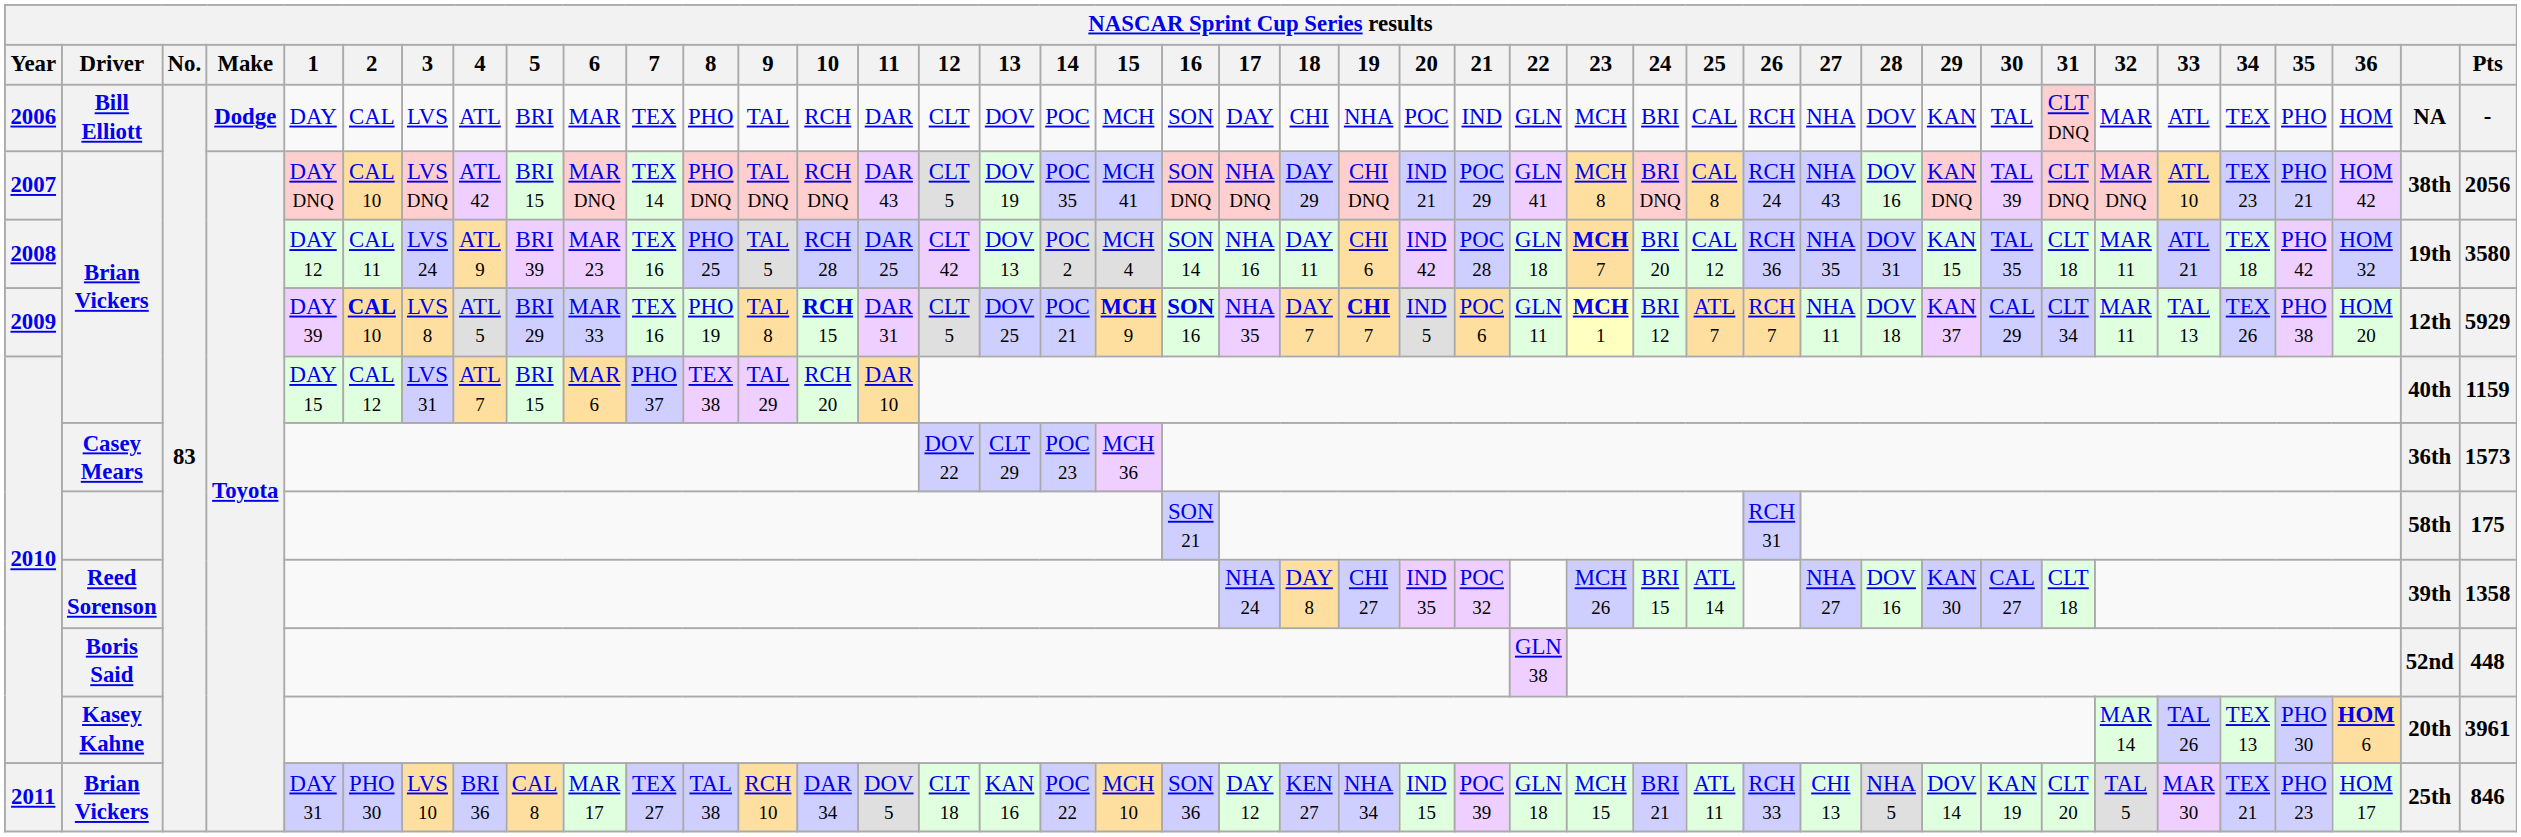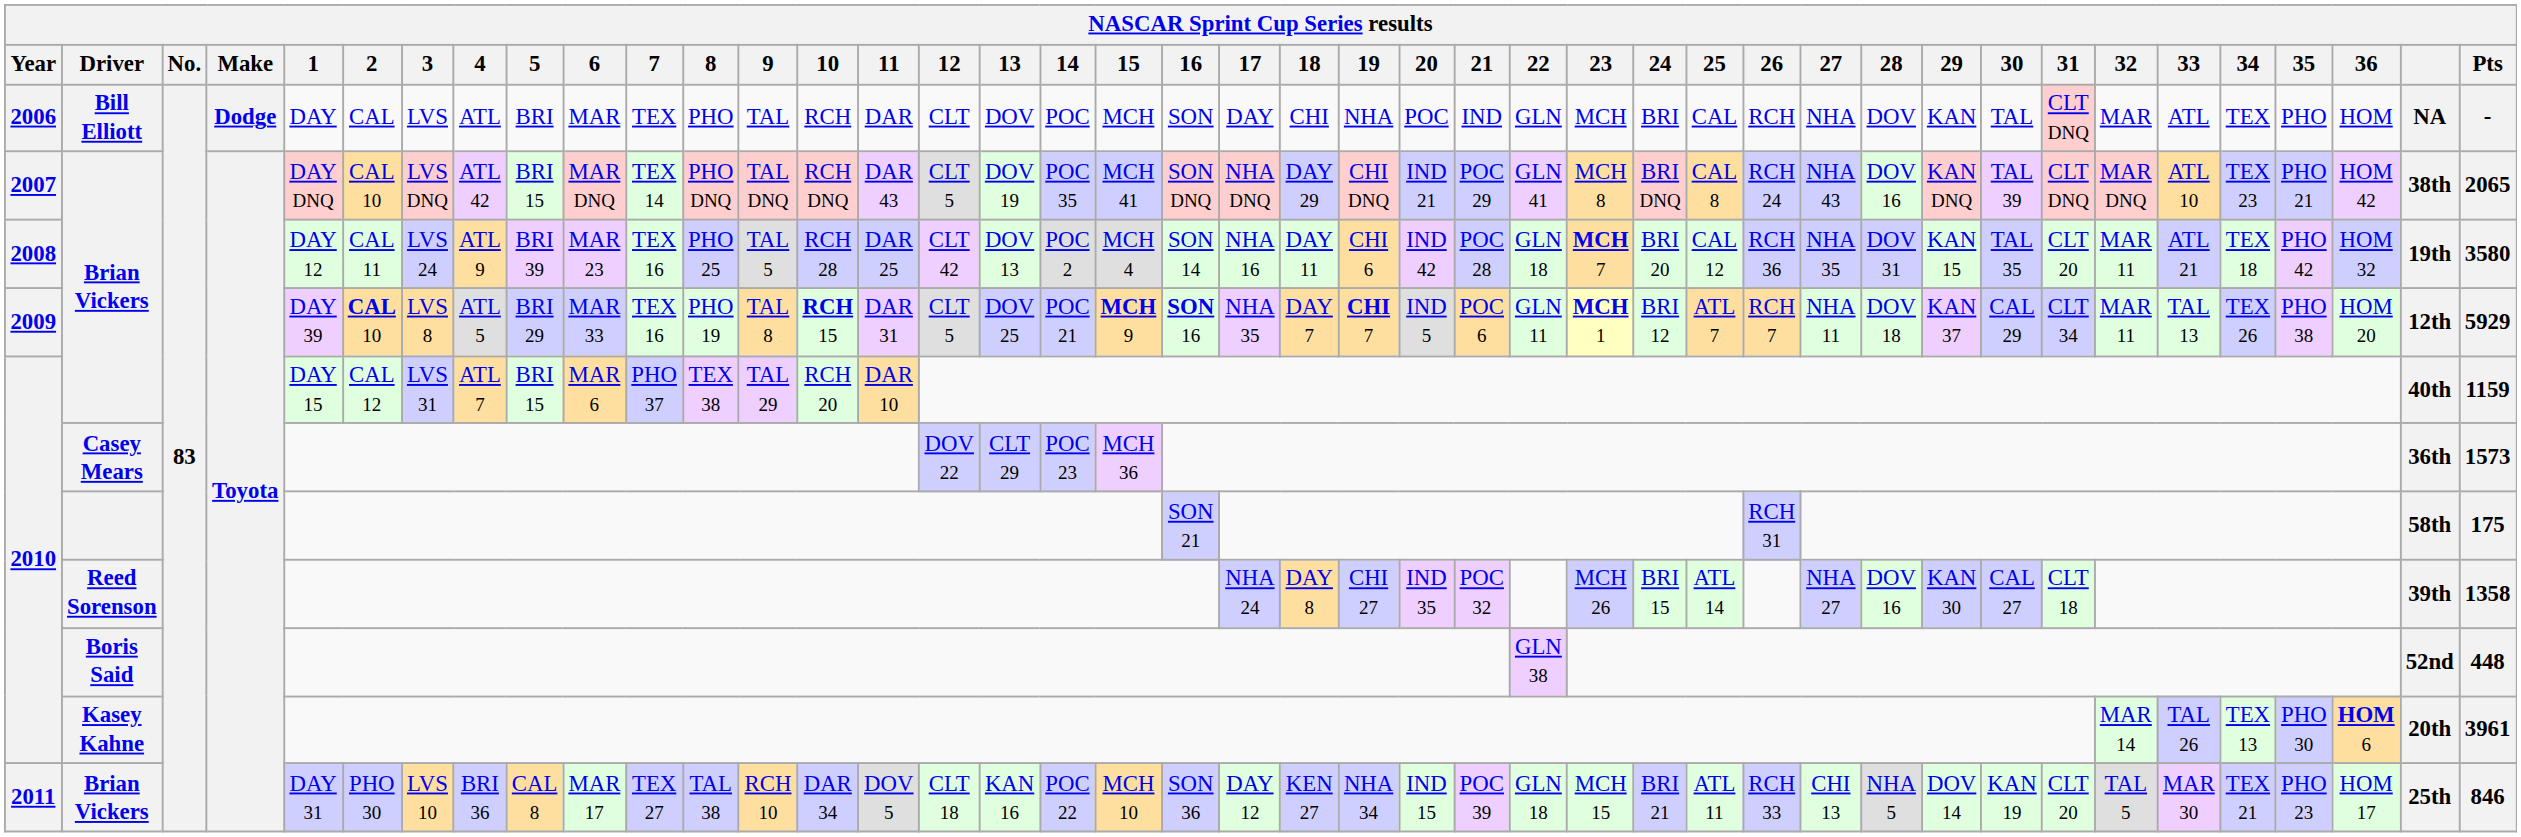2007 / Brian Vickers | Pts: 2056 -> 2065
2008 / Brian Vickers | 31: CLT 18 -> CLT 20
